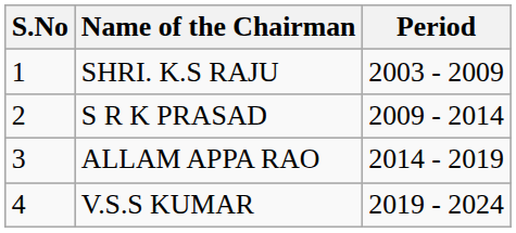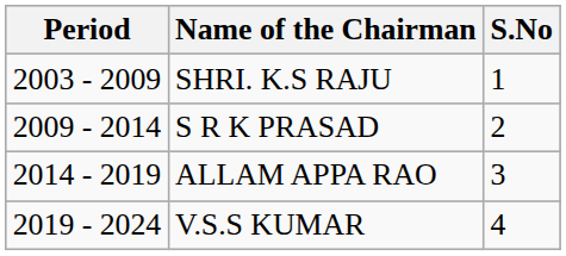columns swapped: S.No <-> Period
